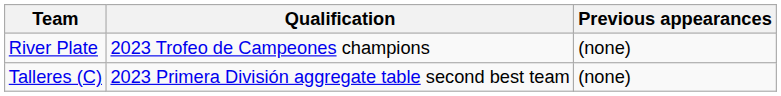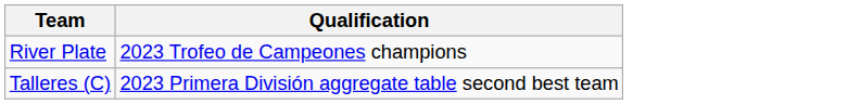- column: Previous appearances | (none) | (none)
